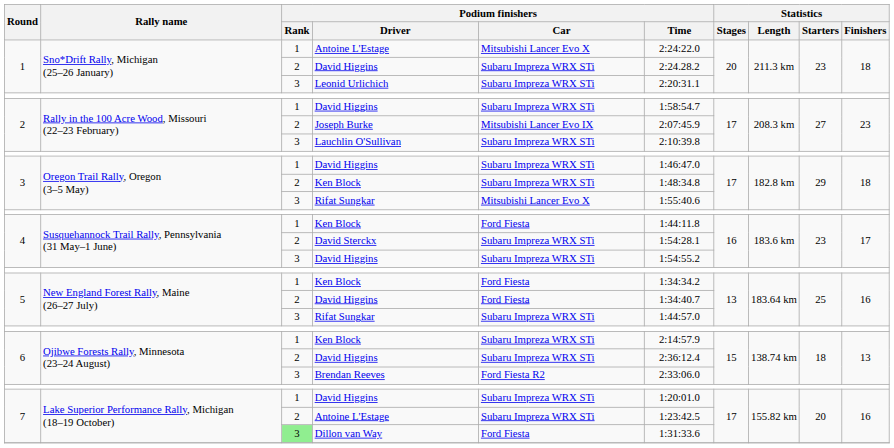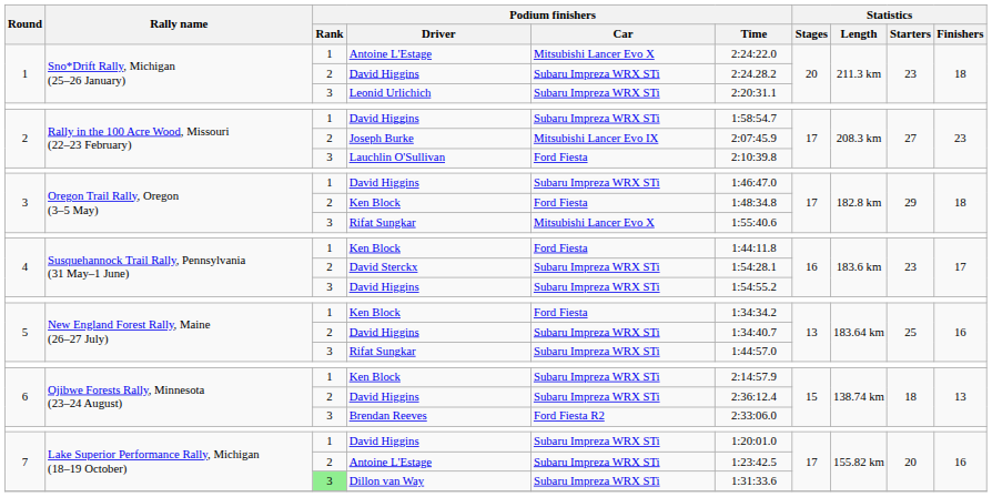Lauchlin O'Sullivan | Podium finishers / Car: Subaru Impreza WRX STi -> Ford Fiesta
3 / Ken Block | Podium finishers / Car: Subaru Impreza WRX STi -> Ford Fiesta
5 / David Higgins | Podium finishers / Car: Ford Fiesta -> Subaru Impreza WRX STi
Dillon van Way | Podium finishers / Car: Ford Fiesta -> Subaru Impreza WRX STi
